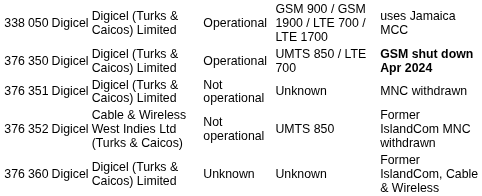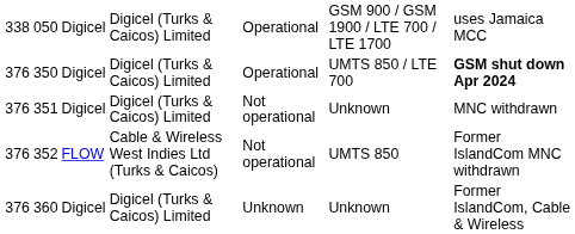352 | column 3: Digicel -> FLOW
